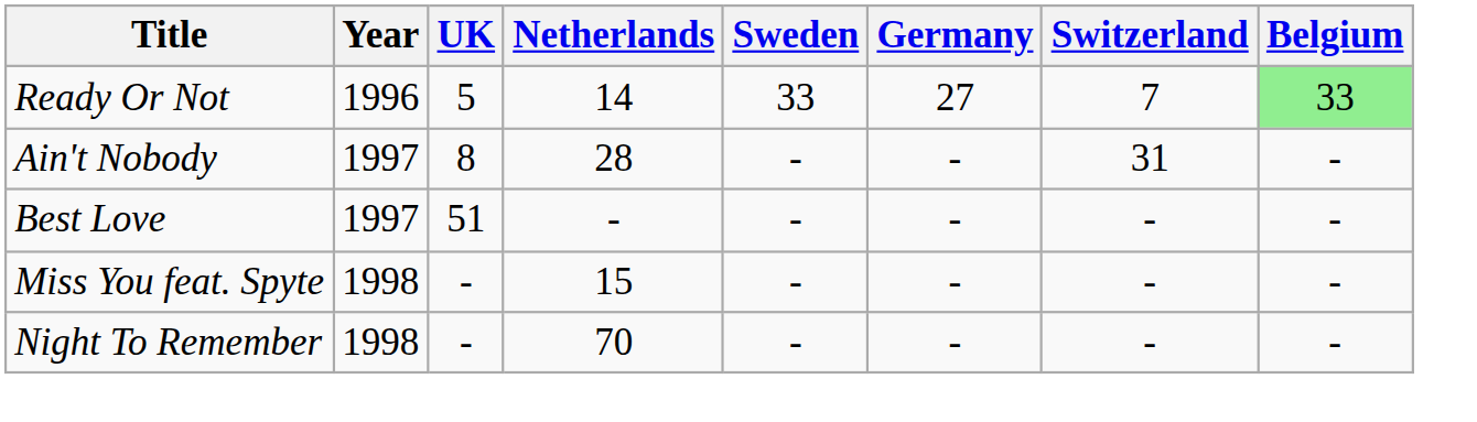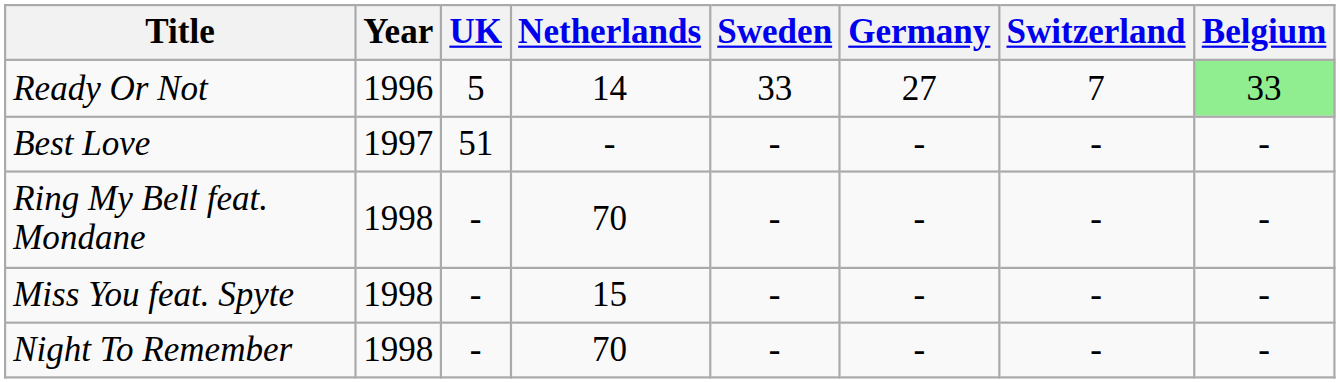- row: Ain't Nobody | 1997 | 8 | 28 | - | - | 31 | -
+ row: Ring My Bell feat. Mondane | 1998 | - | 70 | - | - | - | -
